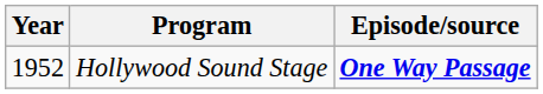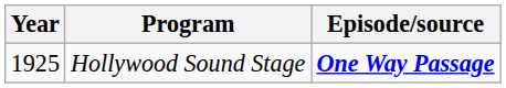Hollywood Sound Stage | Year: 1952 -> 1925
